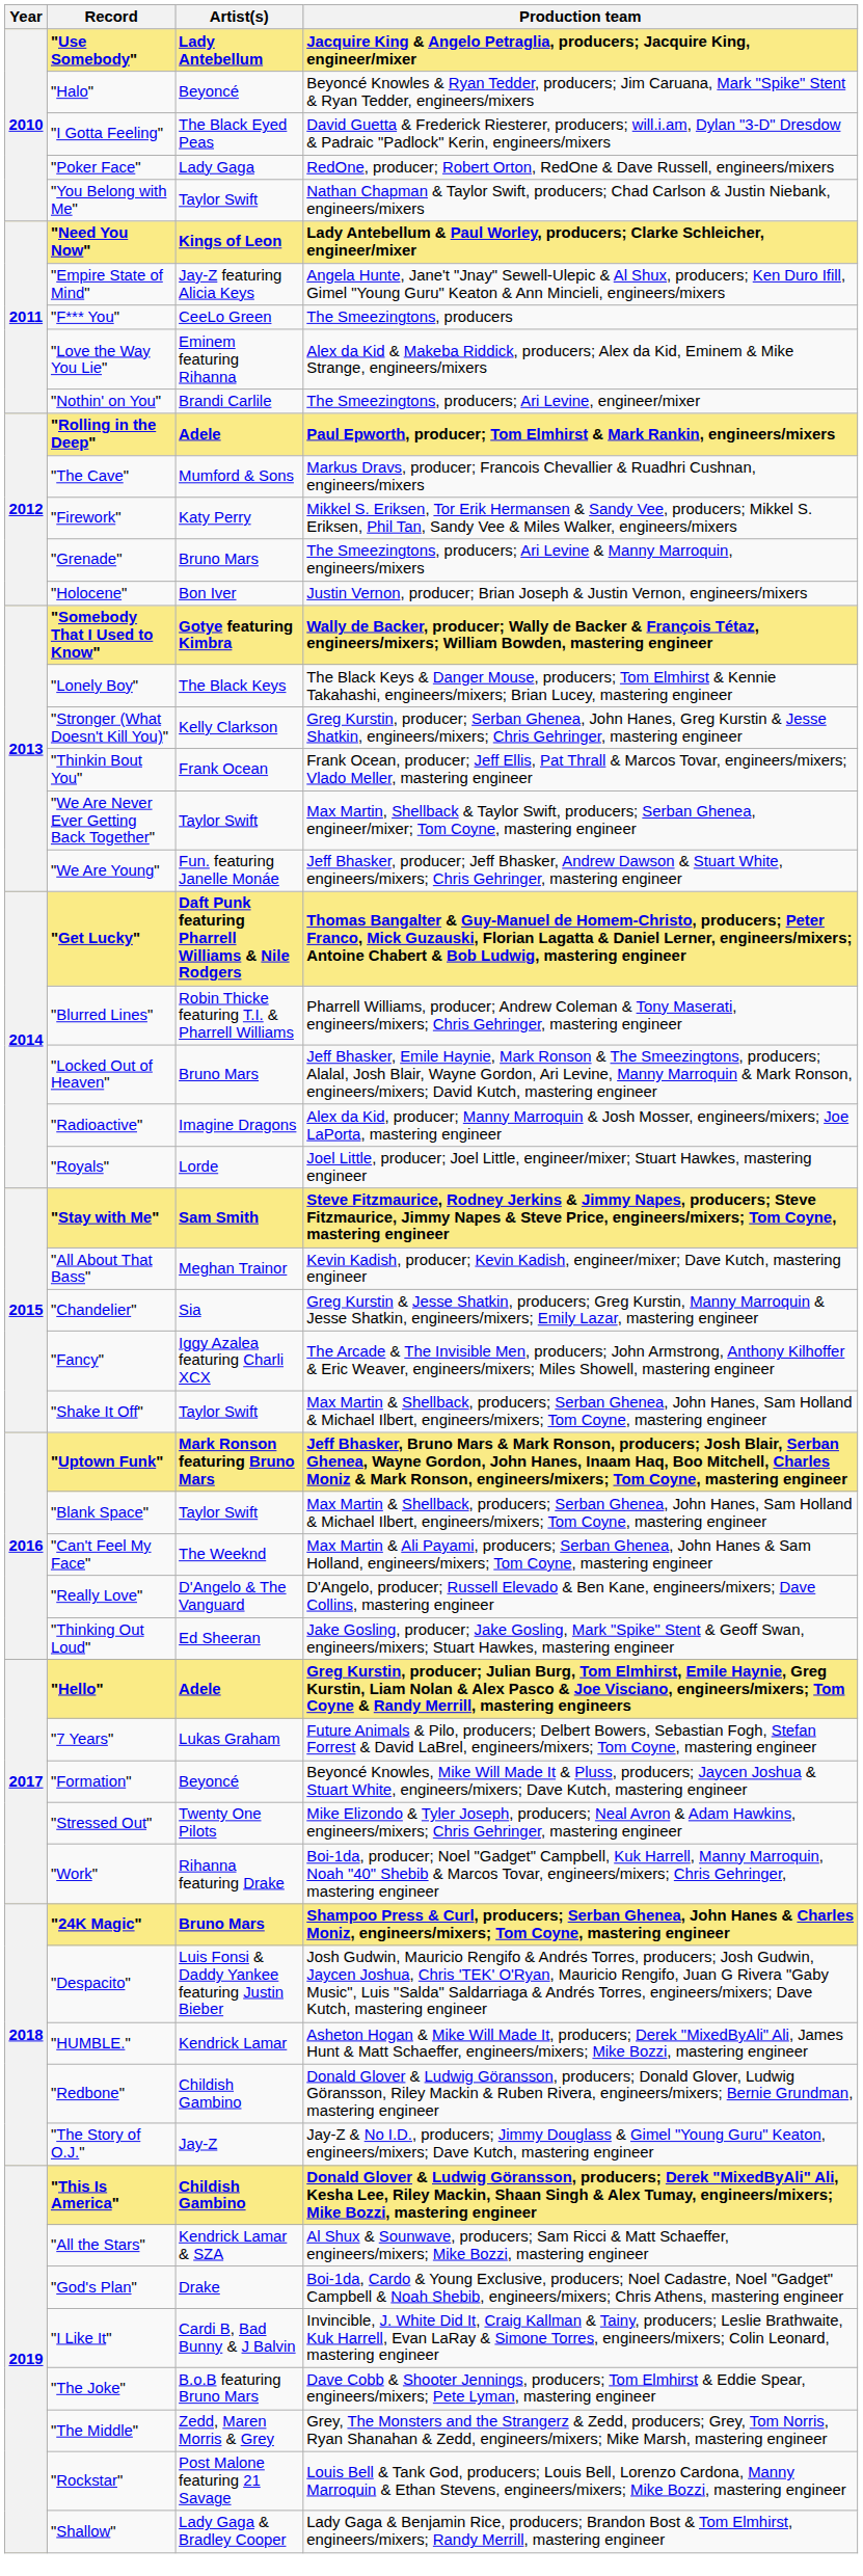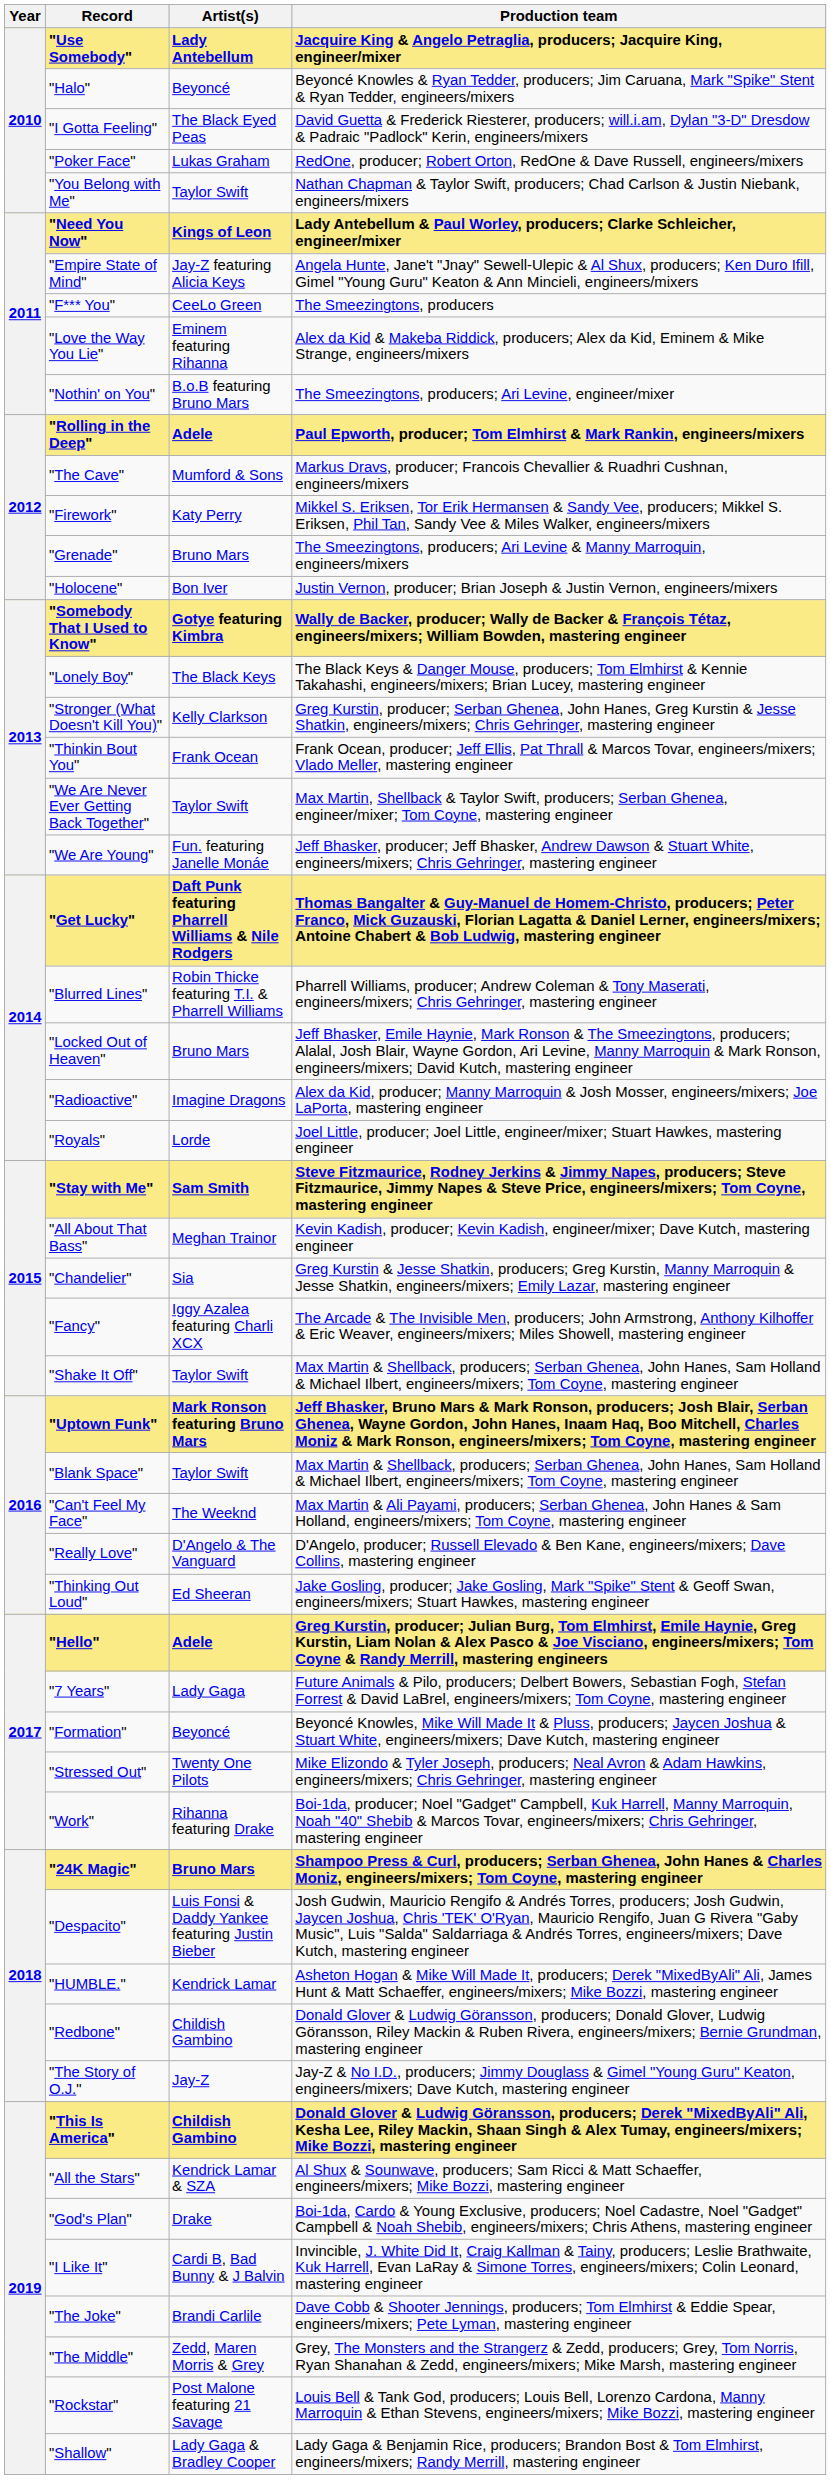"Poker Face" | Artist(s): Lady Gaga -> Lukas Graham
"Nothin' on You" | Artist(s): Brandi Carlile -> B.o.B featuring Bruno Mars
"7 Years" | Artist(s): Lukas Graham -> Lady Gaga
"The Joke" | Artist(s): B.o.B featuring Bruno Mars -> Brandi Carlile
